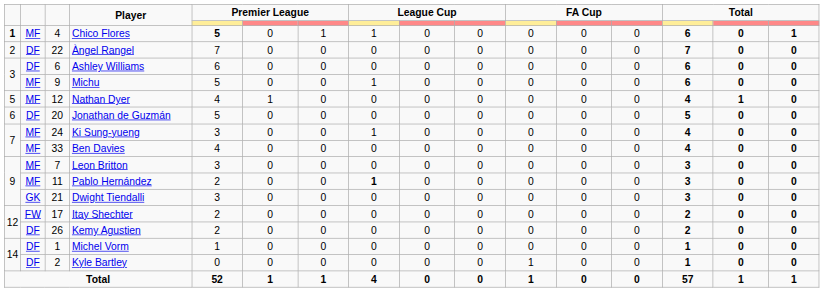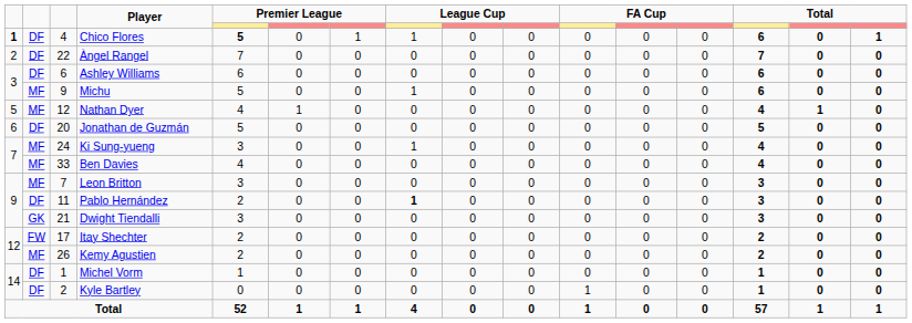Chico Flores | column 2: MF -> DF
Pablo Hernández | column 2: MF -> DF
Kemy Agustien | column 2: DF -> MF
